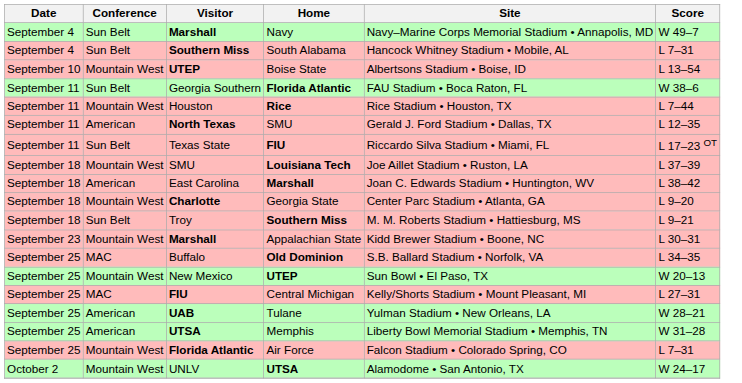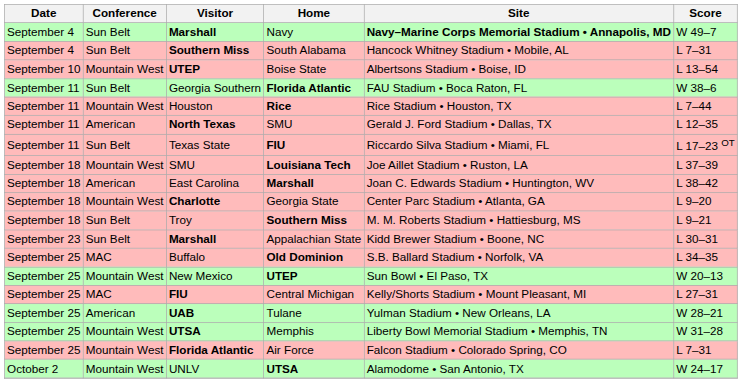Navy | Site: normal -> bold
Appalachian State | Conference: Mountain West -> Sun Belt
Memphis | Conference: American -> Mountain West
